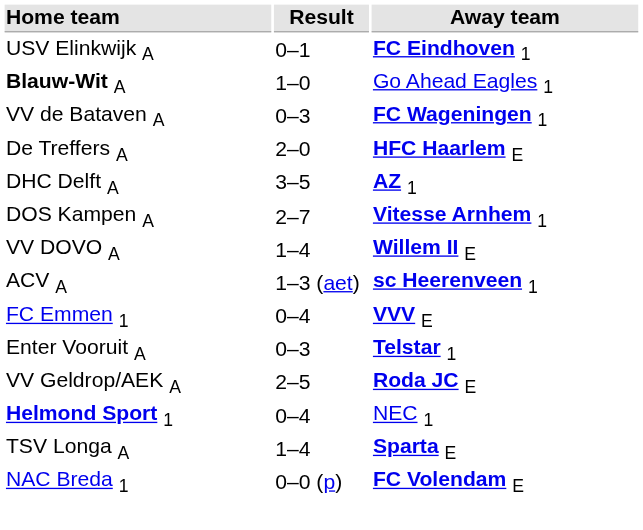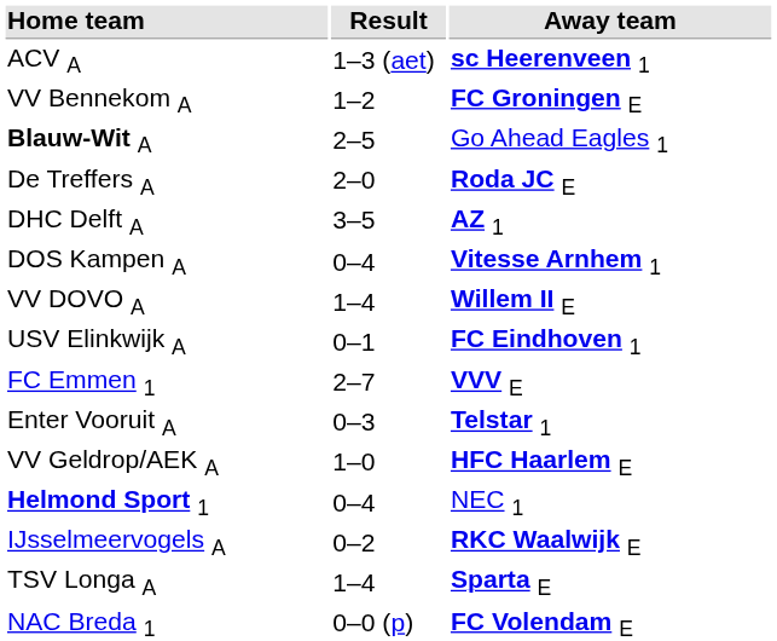rows swapped: ACV A <-> USV Elinkwijk A
+ row: VV Bennekom A | 1–2 | FC Groningen E
Blauw-Wit A | Result: 1–0 -> 2–5
- row: VV de Bataven A | 0–3 | FC Wageningen 1
De Treffers A | Away team: HFC Haarlem E -> Roda JC E
DOS Kampen A | Result: 2–7 -> 0–4
FC Emmen 1 | Result: 0–4 -> 2–7
VV Geldrop/AEK A | Result: 2–5 -> 1–0
VV Geldrop/AEK A | Away team: Roda JC E -> HFC Haarlem E
+ row: IJsselmeervogels A | 0–2 | RKC Waalwijk E
